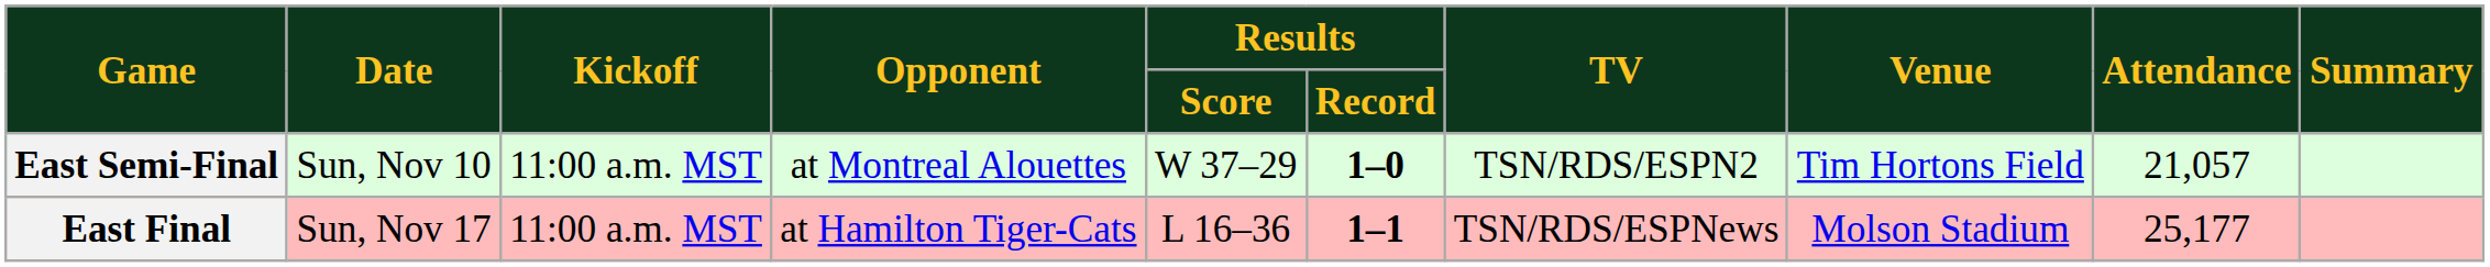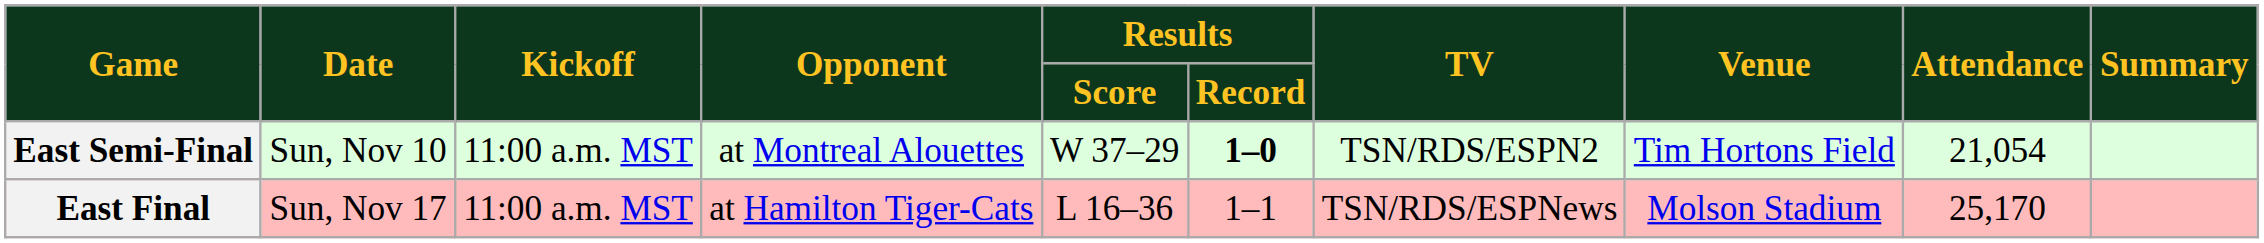East Semi-Final | Attendance: 21,057 -> 21,054
East Final | Results / Record: bold -> normal
East Final | Attendance: 25,177 -> 25,170
